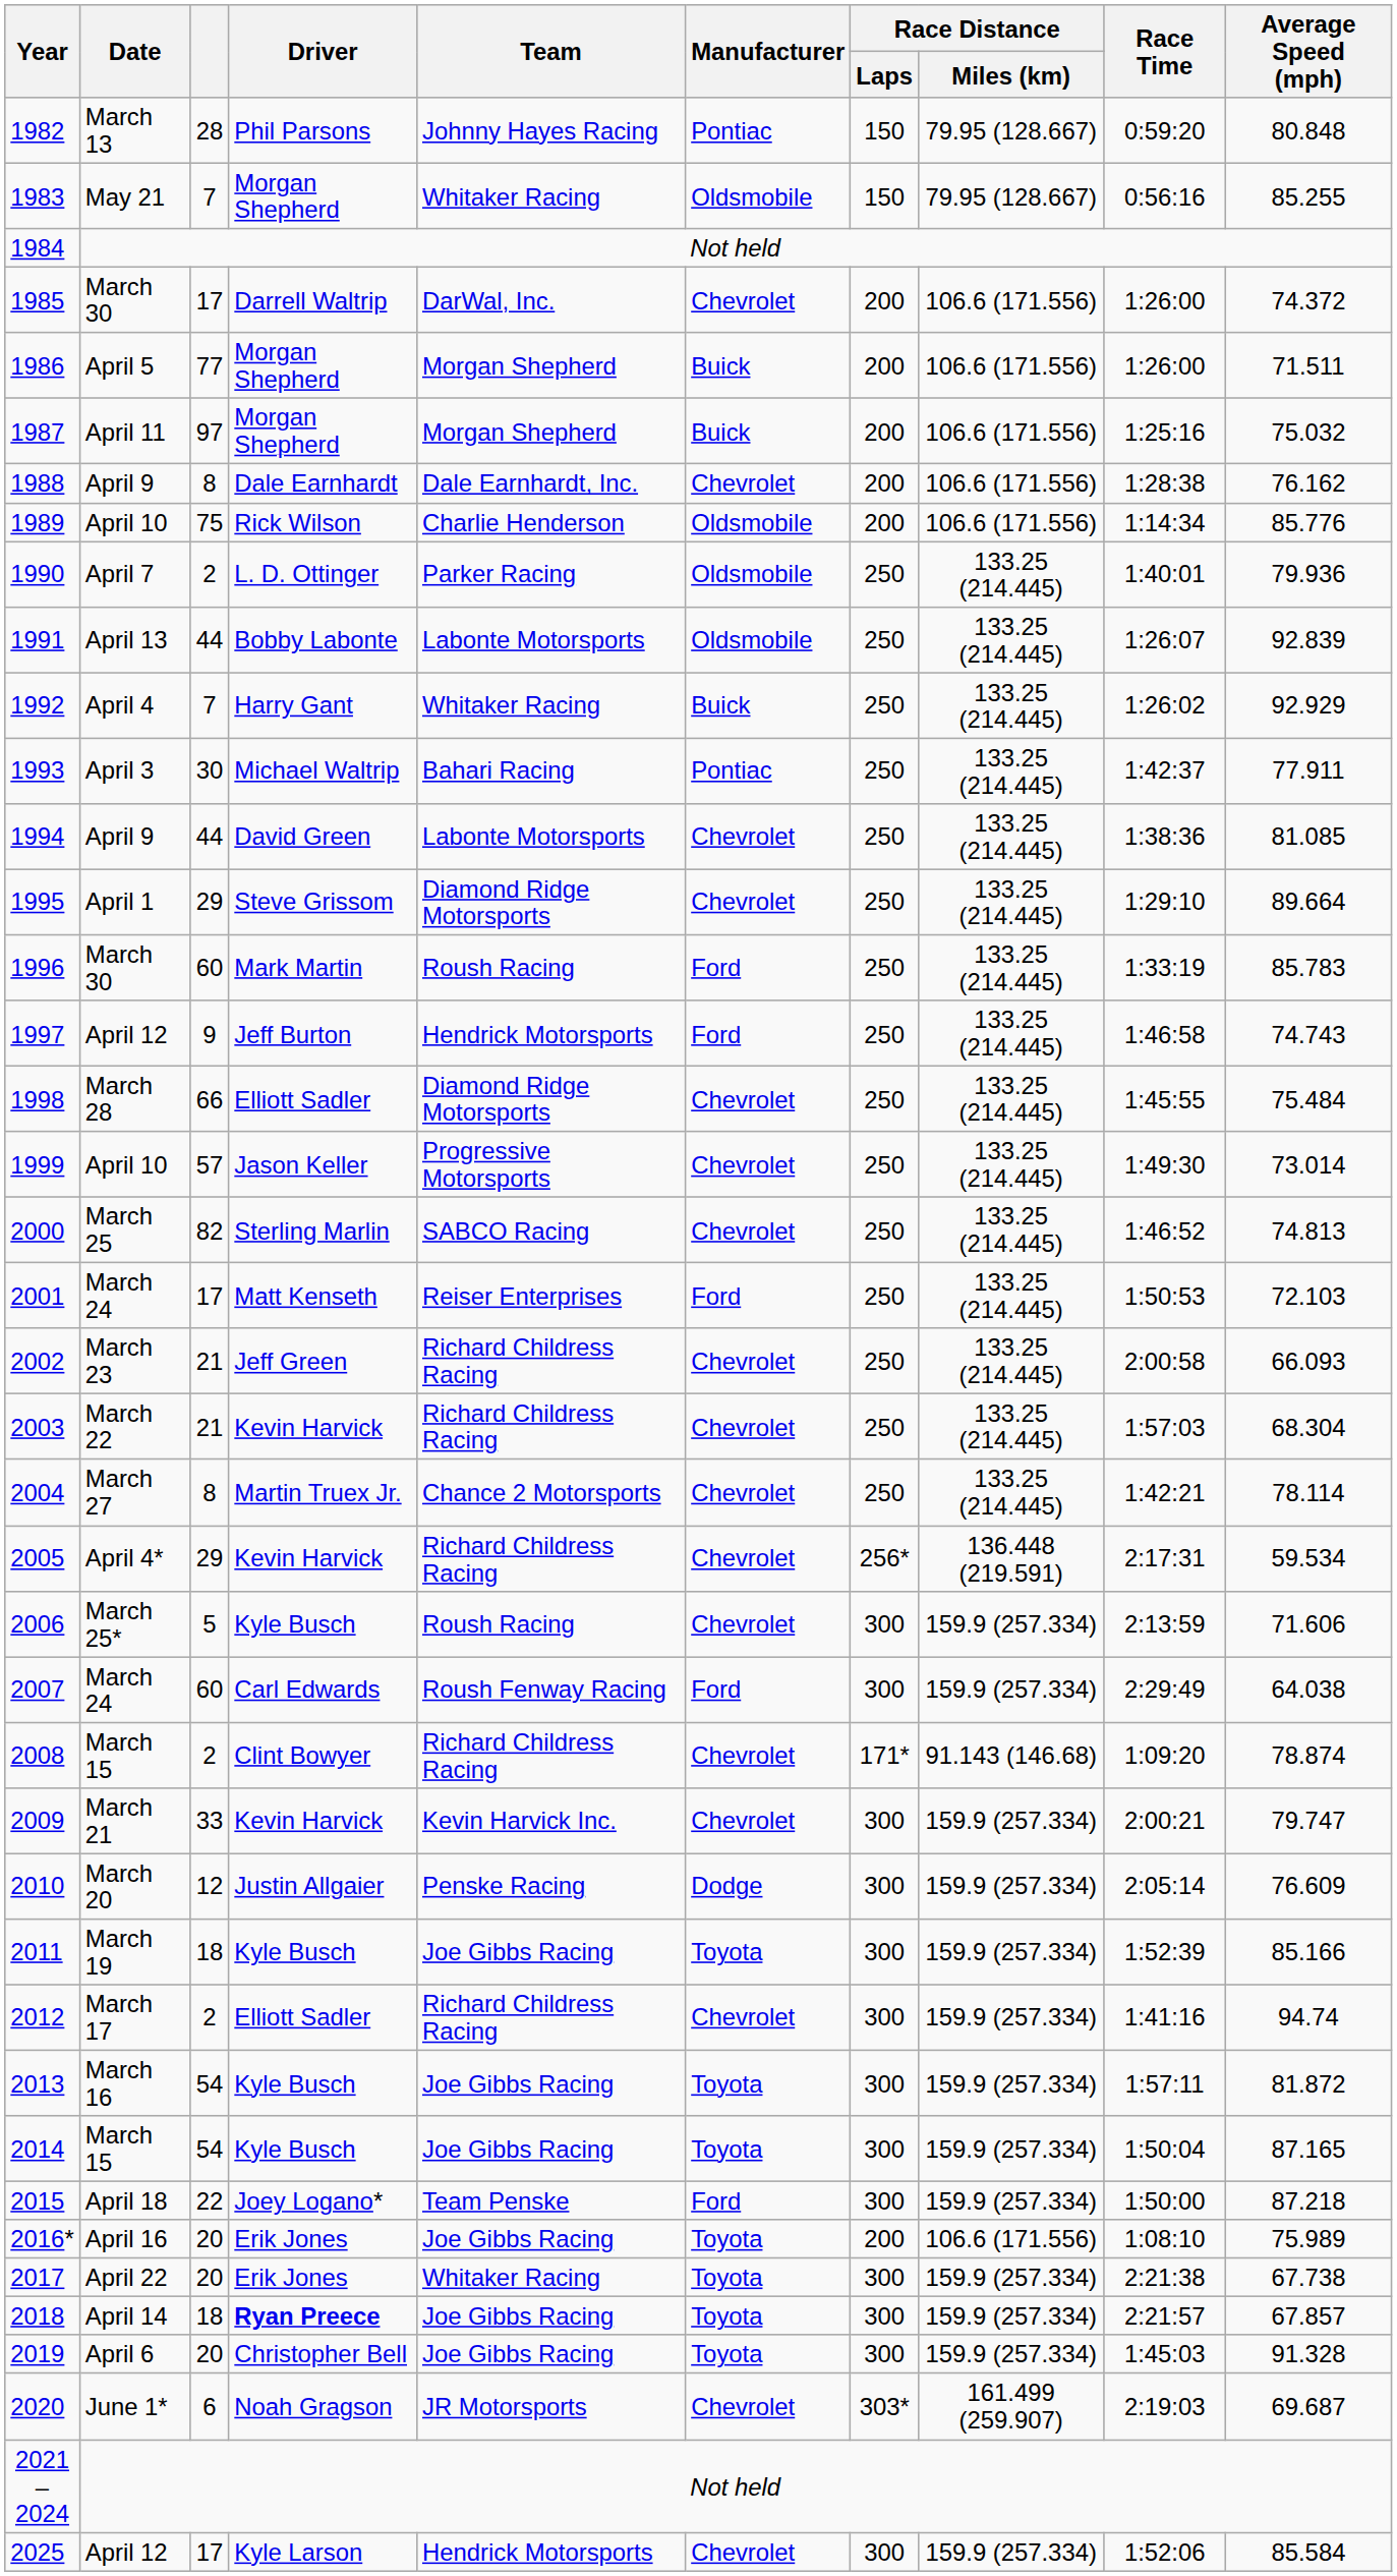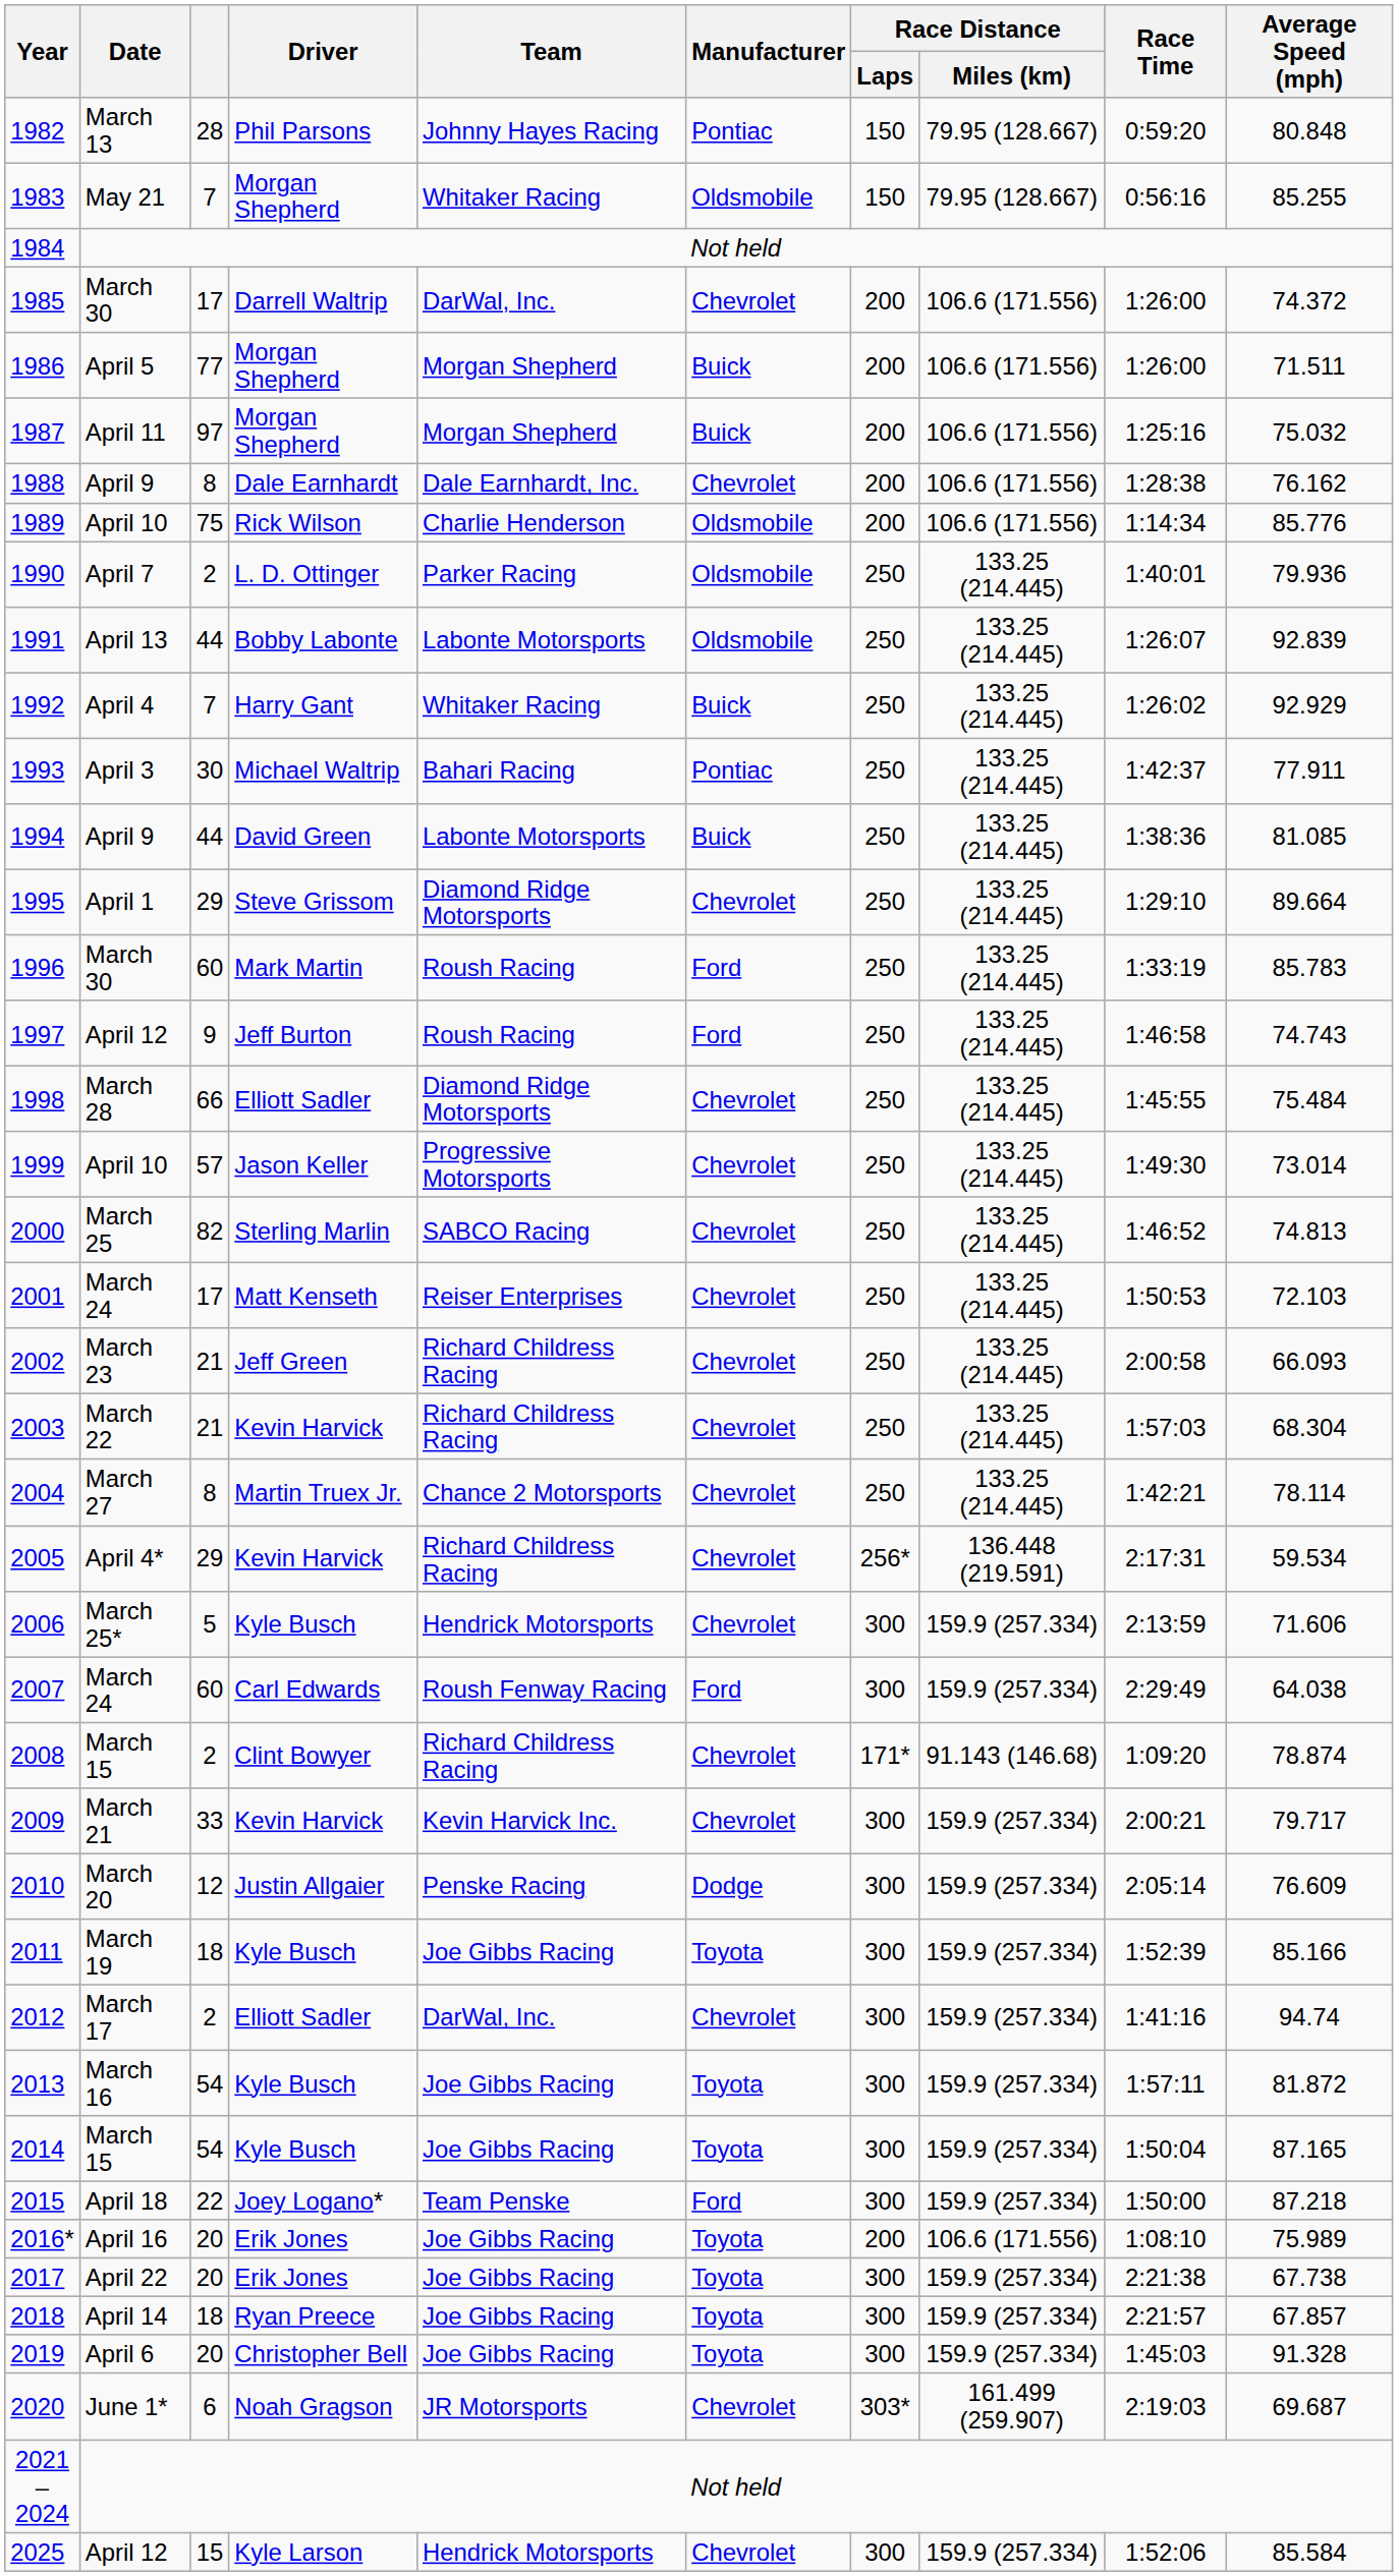1994 | Manufacturer: Chevrolet -> Buick
1997 | Team: Hendrick Motorsports -> Roush Racing
2001 | Manufacturer: Ford -> Chevrolet
2006 | Team: Roush Racing -> Hendrick Motorsports
2009 | Average Speed (mph): 79.747 -> 79.717
2012 | Team: Richard Childress Racing -> DarWal, Inc.
2017 | Team: Whitaker Racing -> Joe Gibbs Racing
2018 | Driver: bold -> normal
2025 | column 3: 17 -> 15
